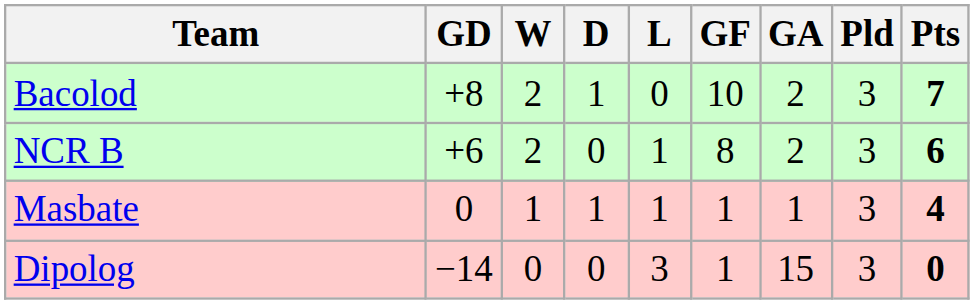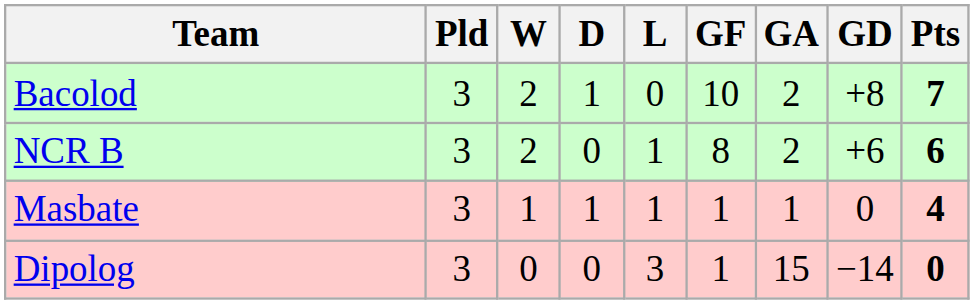columns swapped: Pld <-> GD
